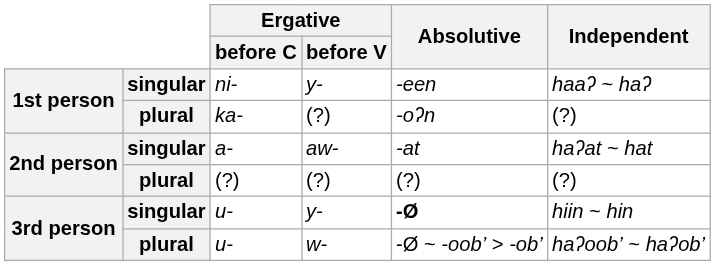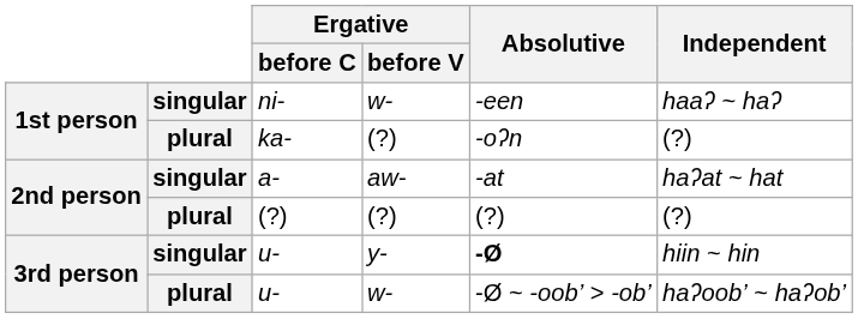ni- | Ergative / before V: y- -> w-
